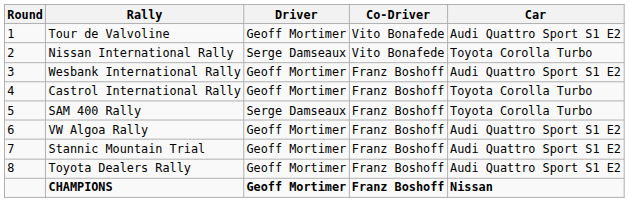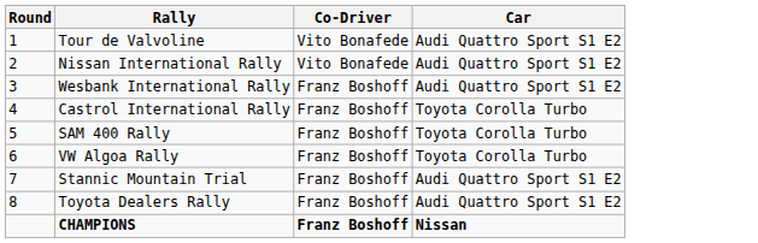- column: Driver | Geoff Mortimer | Serge Damseaux | Geoff Mortimer | Geoff Mortimer | Serge Damseaux | Geoff Mortimer | Geoff Mortimer | Geoff Mortimer | Geoff Mortimer
Nissan International Rally | Car: Toyota Corolla Turbo -> Audi Quattro Sport S1 E2
VW Algoa Rally | Car: Audi Quattro Sport S1 E2 -> Toyota Corolla Turbo
